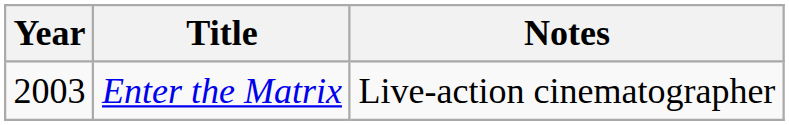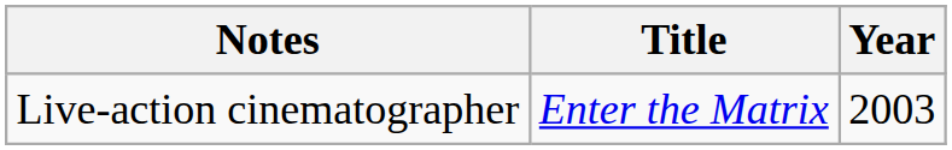columns swapped: Year <-> Notes
